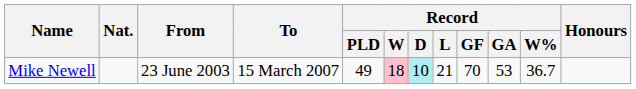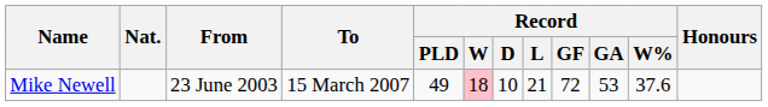Mike Newell | Record / D: paleturquoise background -> no background
Mike Newell | Record / GF: 70 -> 72
Mike Newell | Record / W%: 36.7 -> 37.6
